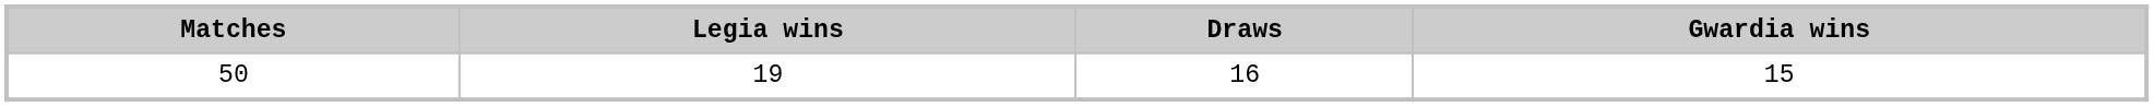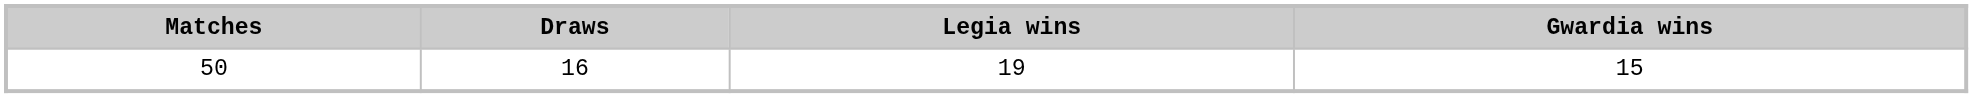columns swapped: Legia wins <-> Draws
